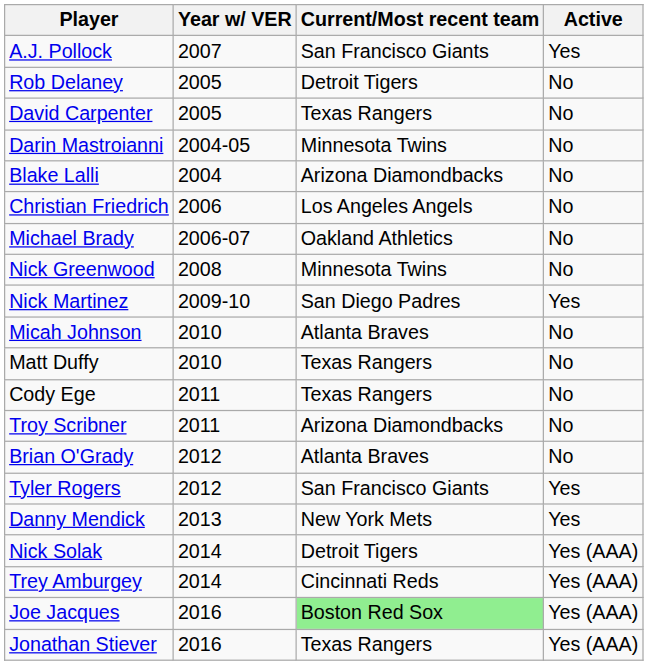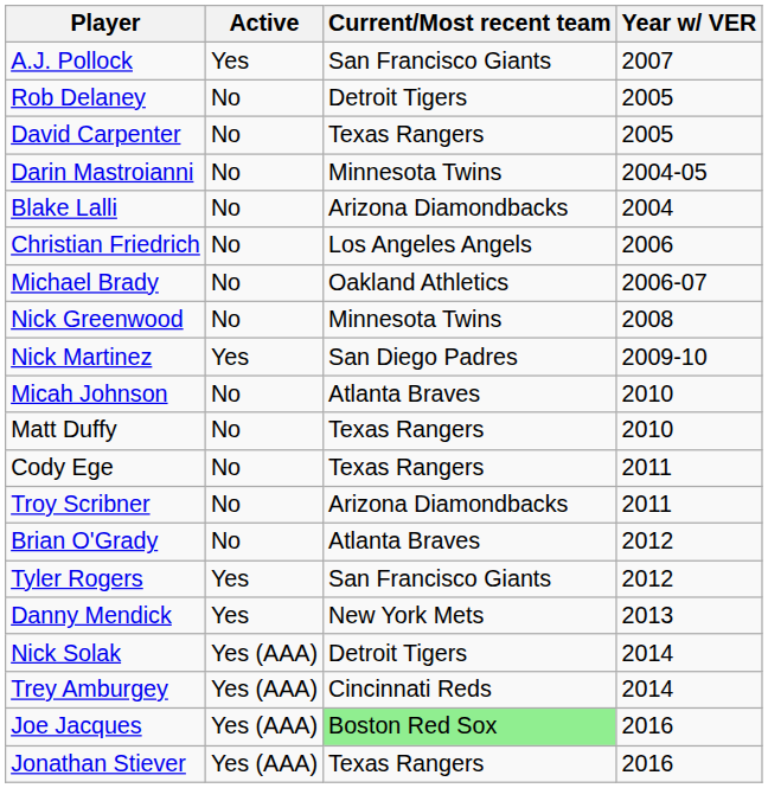columns swapped: Year w/ VER <-> Active
